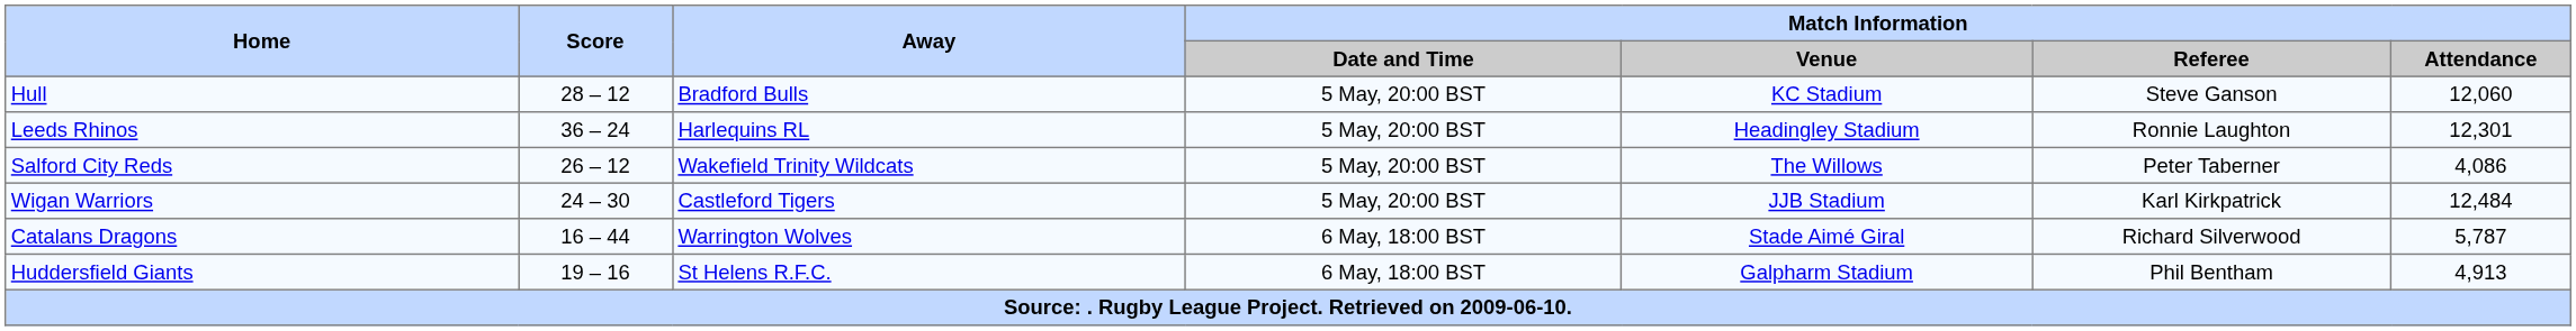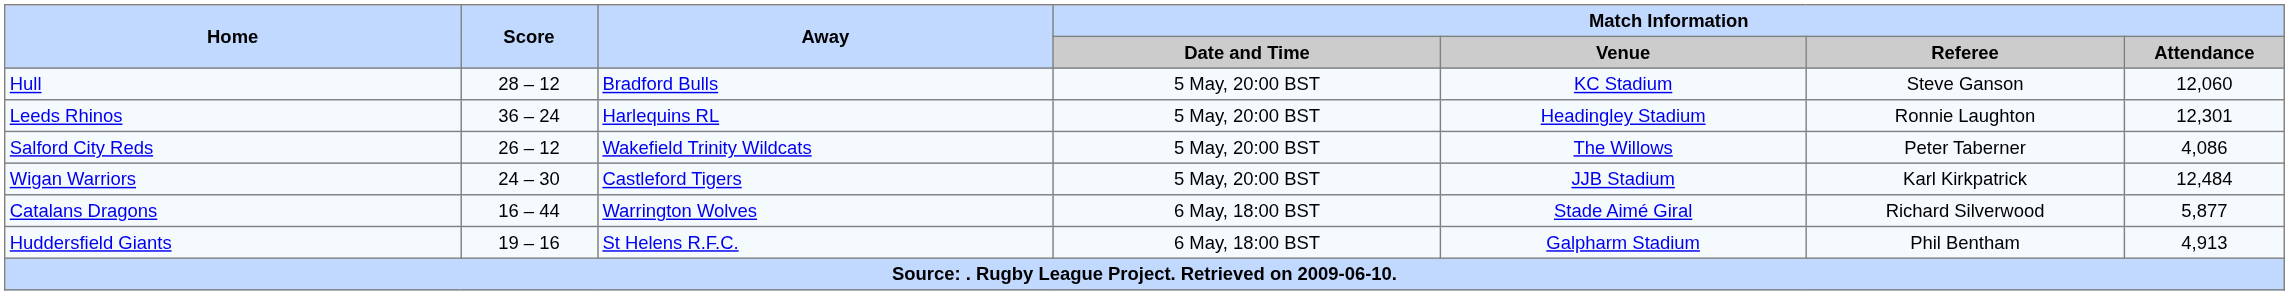Catalans Dragons | Match Information / Attendance: 5,787 -> 5,877
